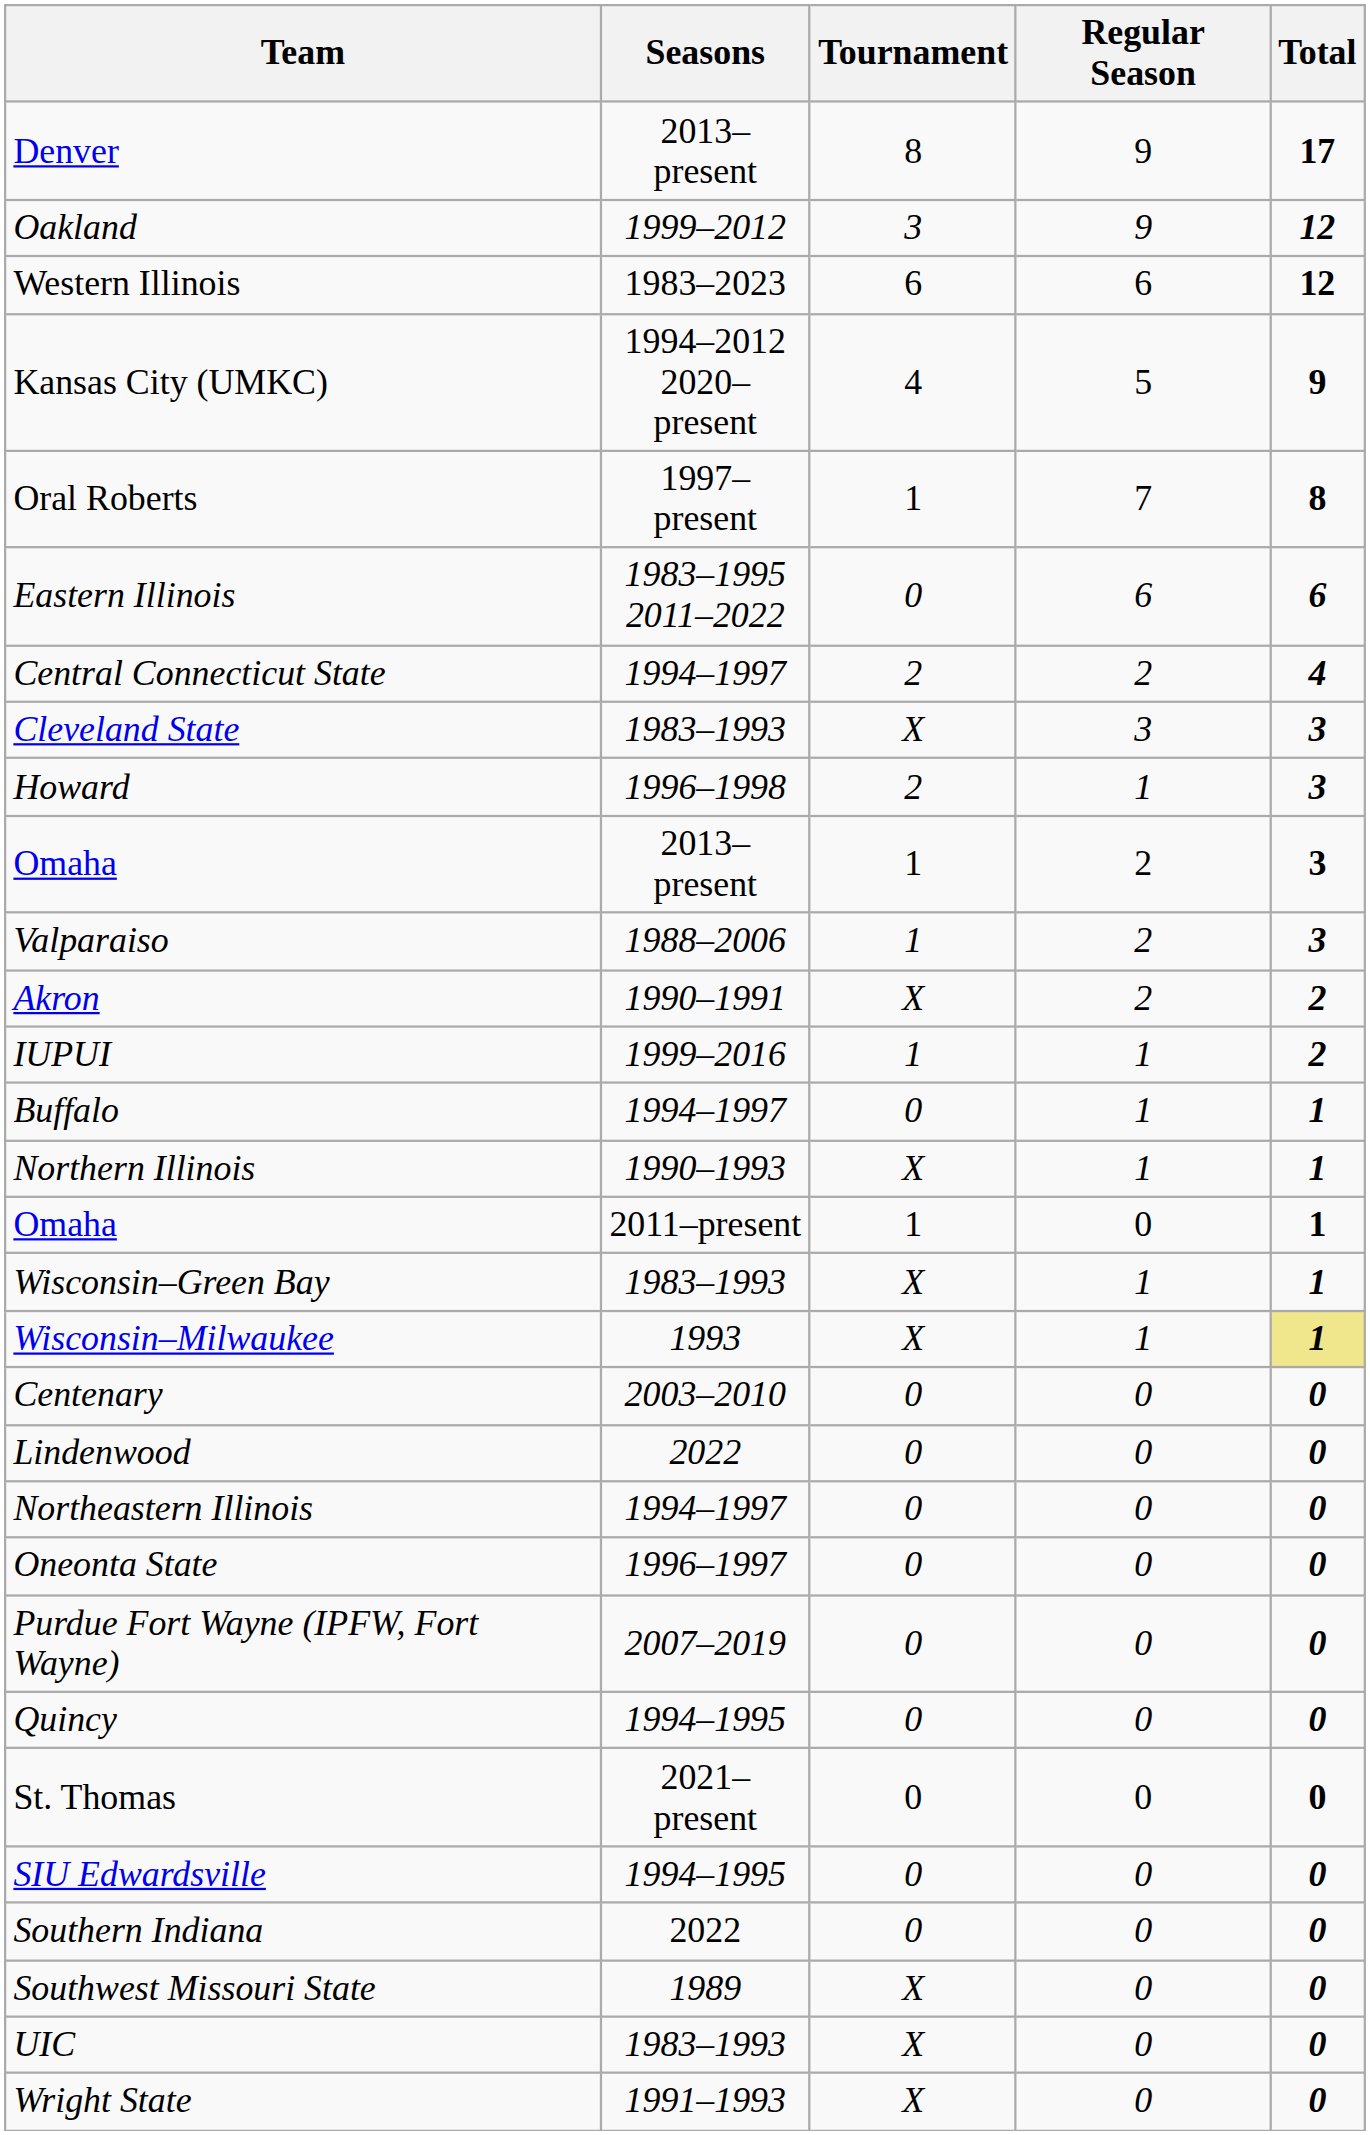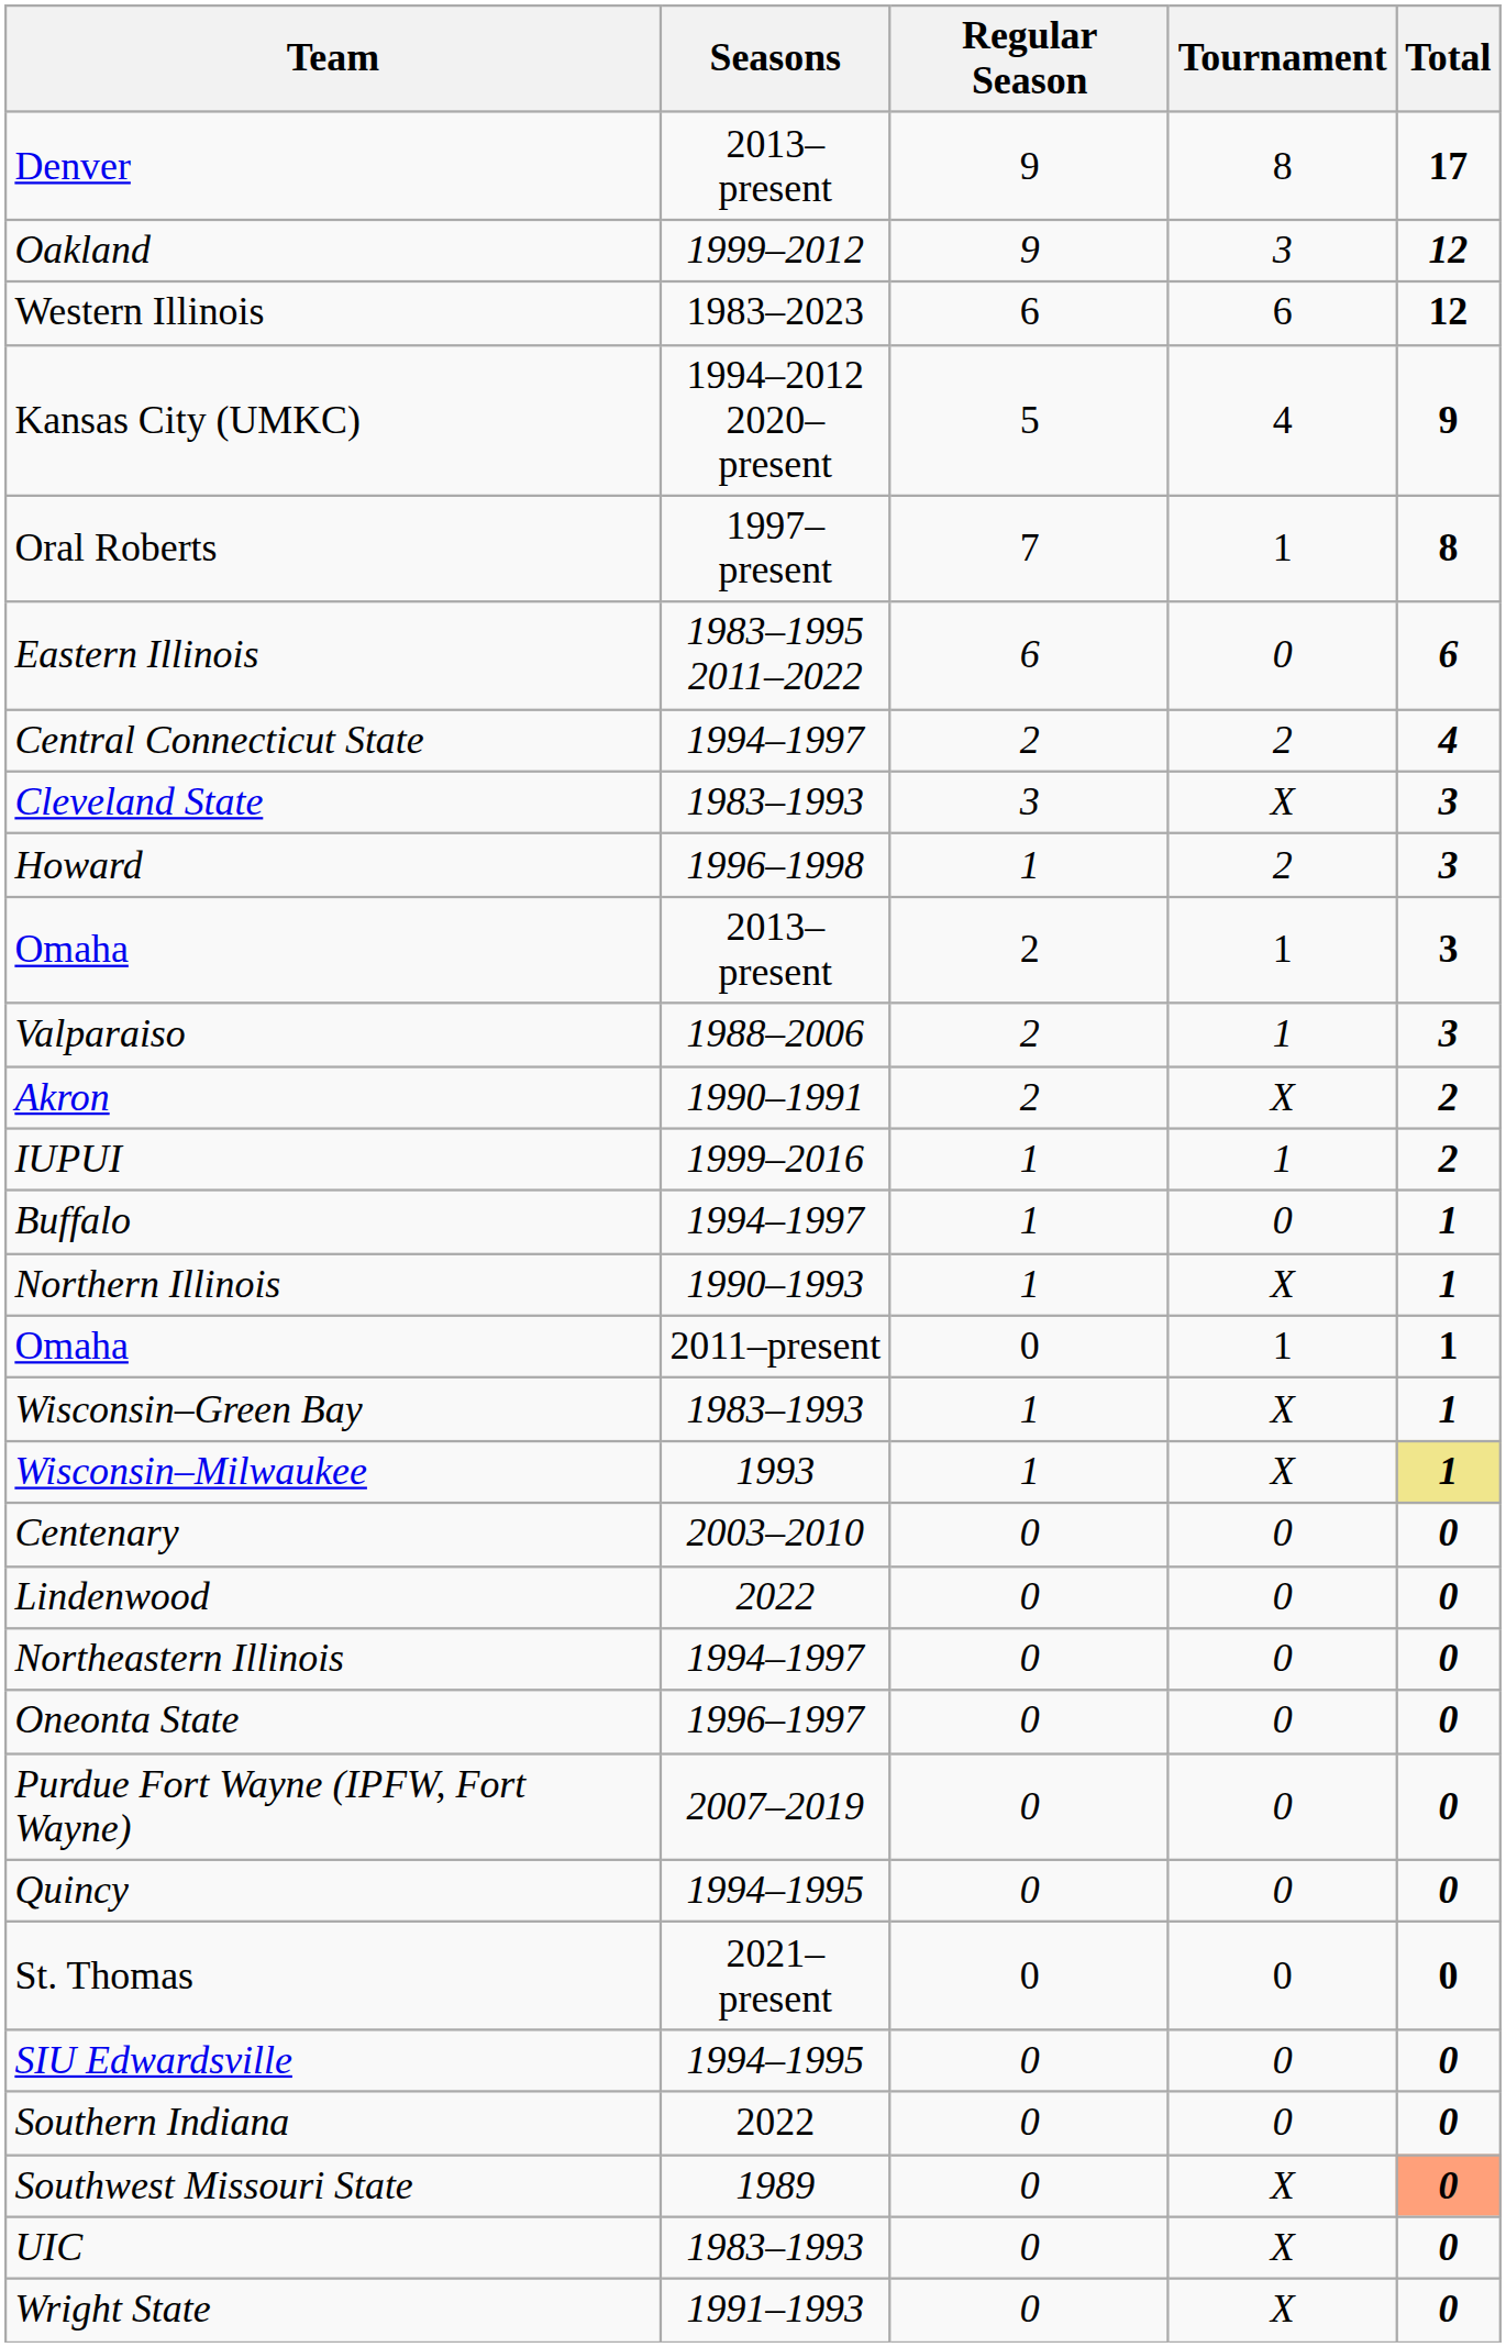columns swapped: Regular Season <-> Tournament
Southwest Missouri State | Total: no background -> lightsalmon background
